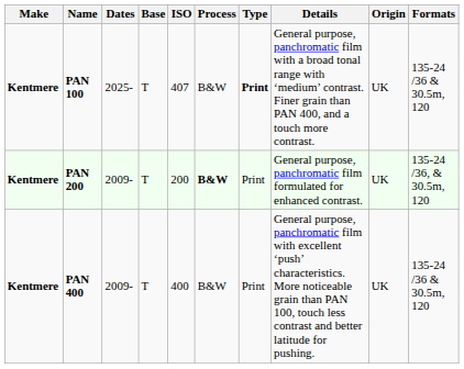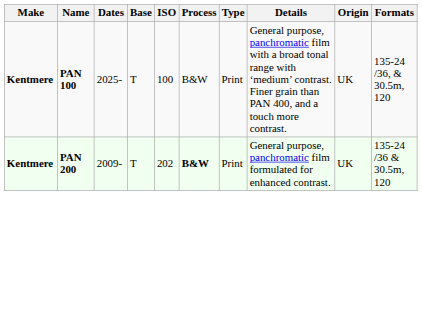PAN 100 | ISO: 407 -> 100
PAN 100 | Type: bold -> normal
PAN 100 | Formats: 135-24 /36 & 30.5m, 120 -> 135-24 /36, & 30.5m, 120
PAN 200 | ISO: 200 -> 202
PAN 200 | Formats: 135-24 /36, & 30.5m, 120 -> 135-24 /36 & 30.5m, 120
- row: Kentmere | PAN 400 | 2009- | T | 400 | B&W | Print | General purpose, panchromatic film with excellent ‘push’ characteristics. More noticeable grain than PAN 100, touch less contrast and better latitude for pushing. | UK | 135-24 /36 & 30.5m, 120
